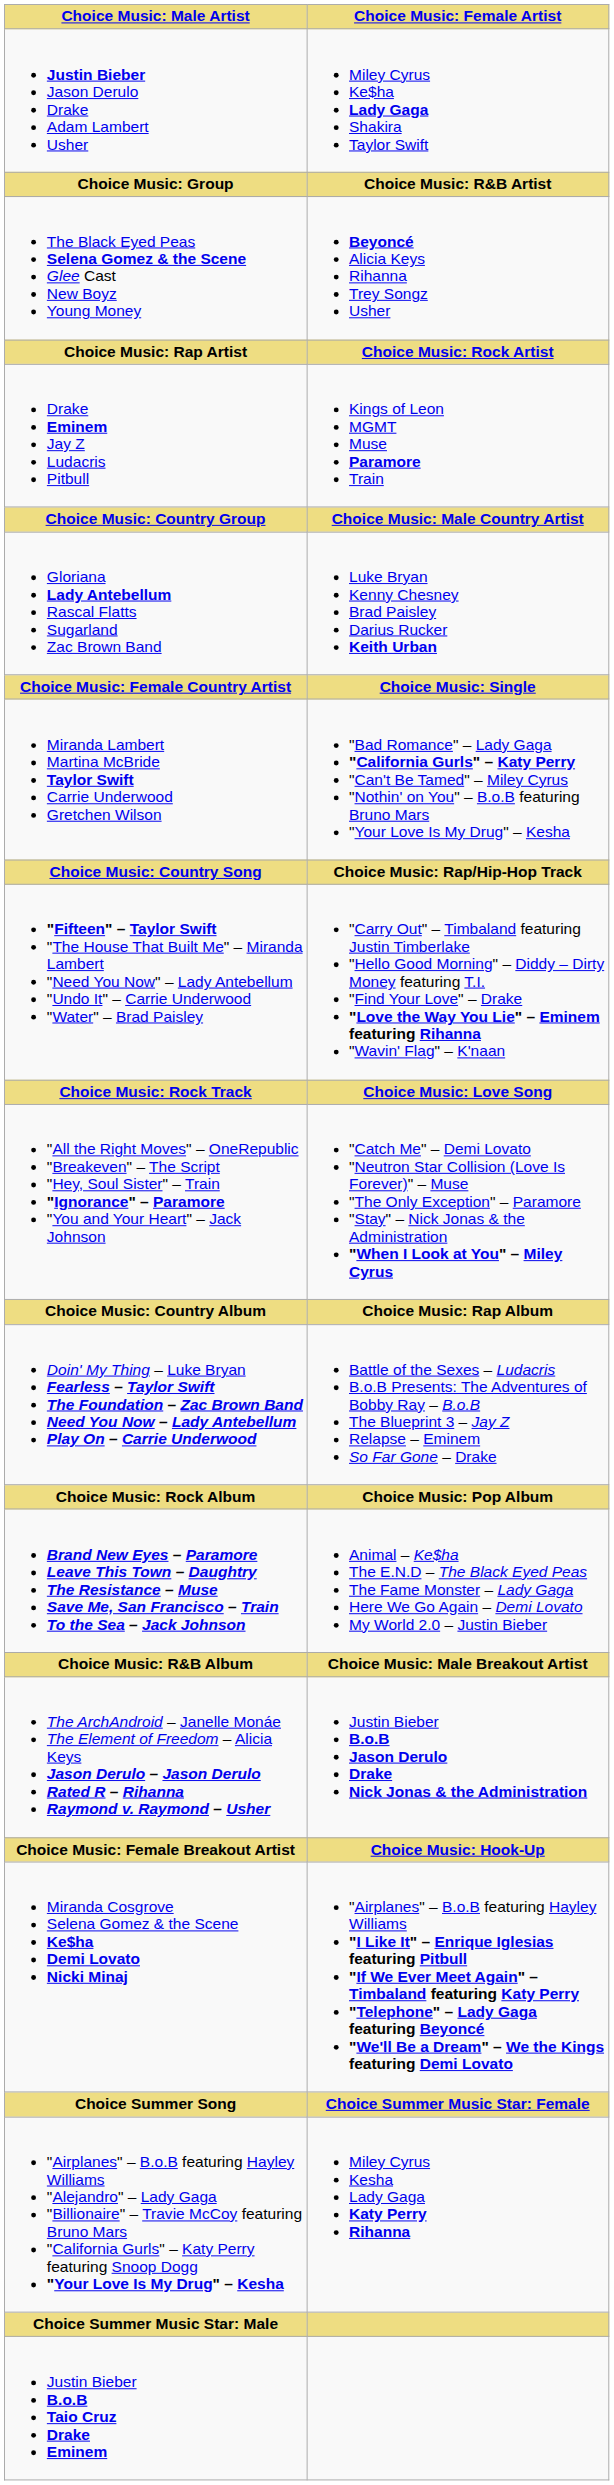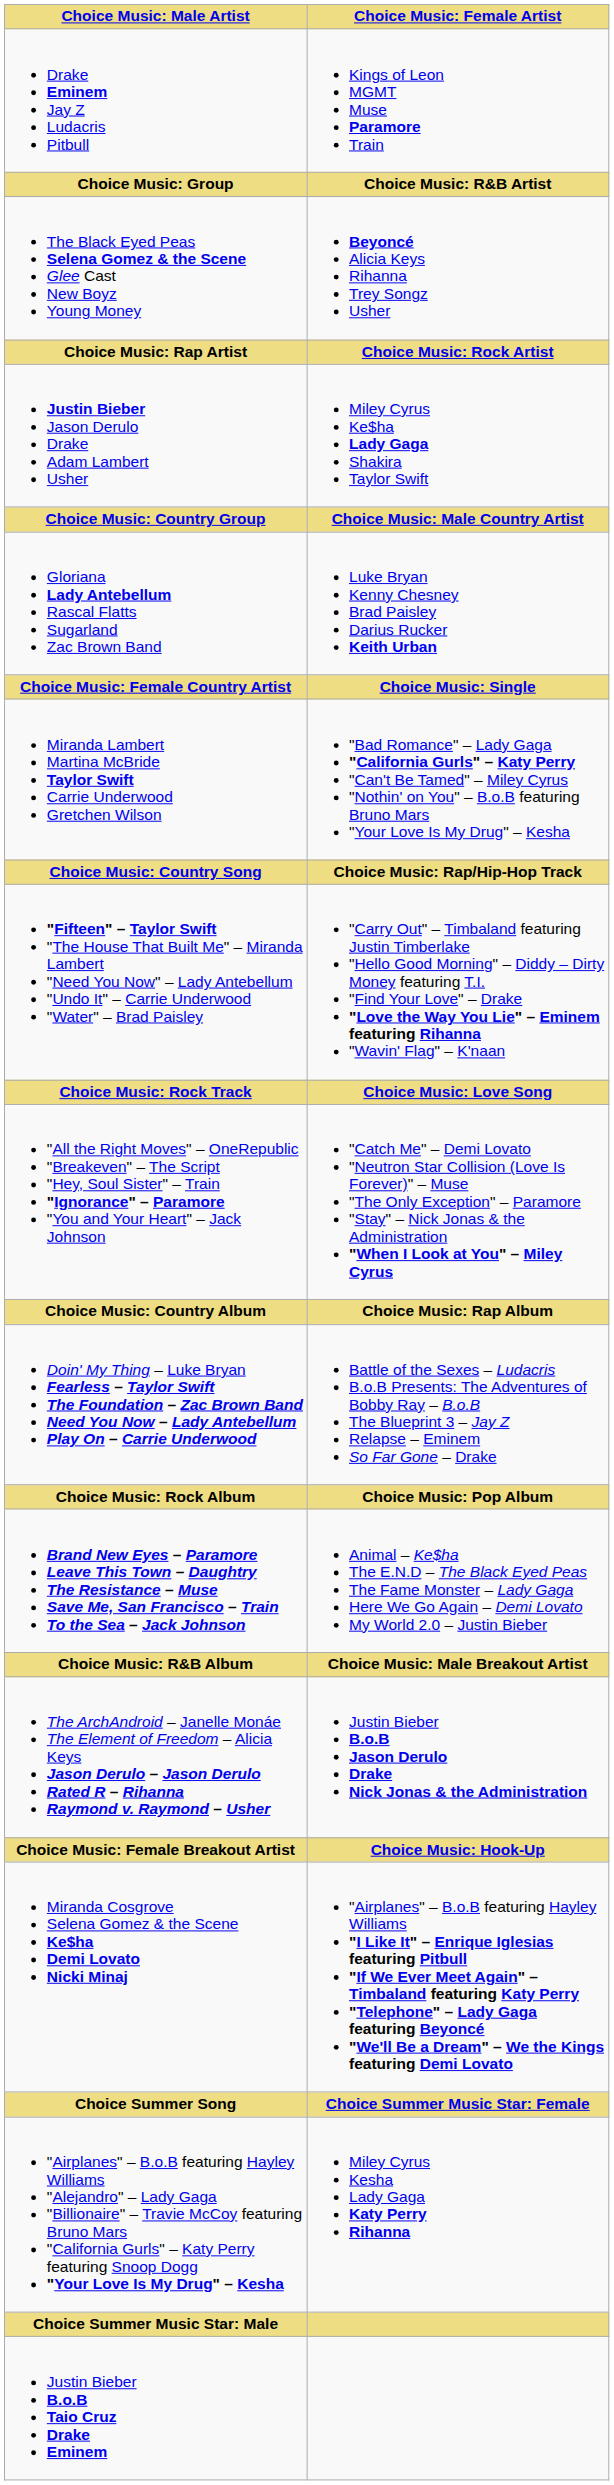rows swapped: Justin Bieber Jason Derulo Drake Adam Lambert Usher <-> Drake Eminem Jay Z Ludacris Pitbull
